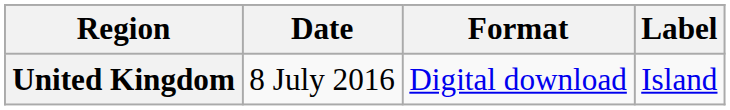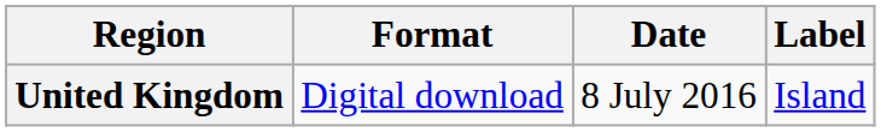columns swapped: Date <-> Format
